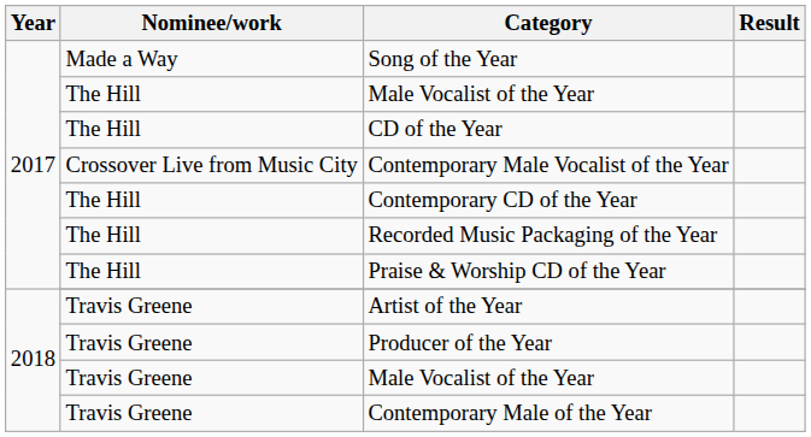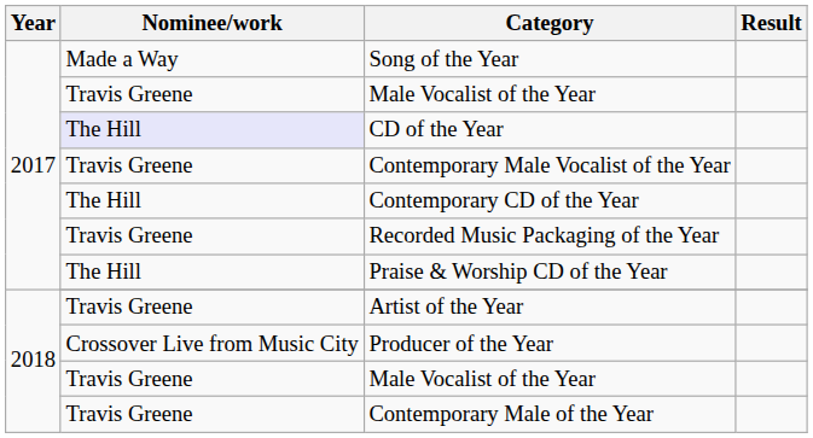2017 / Male Vocalist of the Year | Nominee/work: The Hill -> Travis Greene
CD of the Year | Nominee/work: no background -> lavender background
Contemporary Male Vocalist of the Year | Nominee/work: Crossover Live from Music City -> Travis Greene
Recorded Music Packaging of the Year | Nominee/work: The Hill -> Travis Greene
Producer of the Year | Nominee/work: Travis Greene -> Crossover Live from Music City
